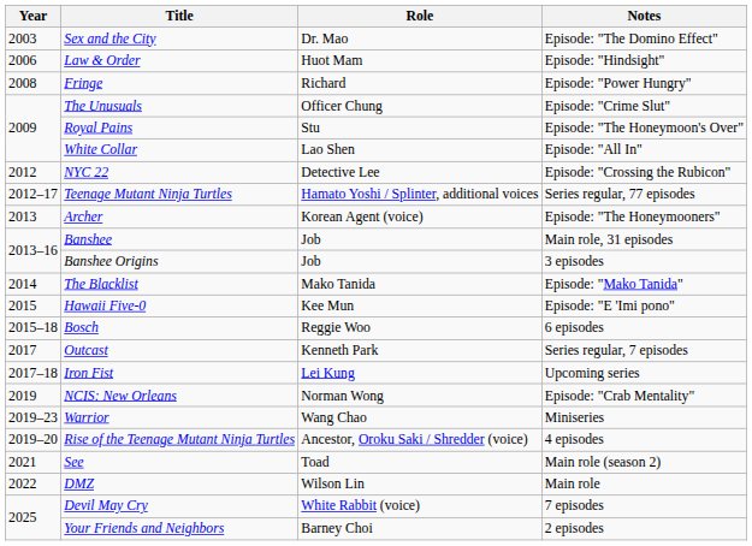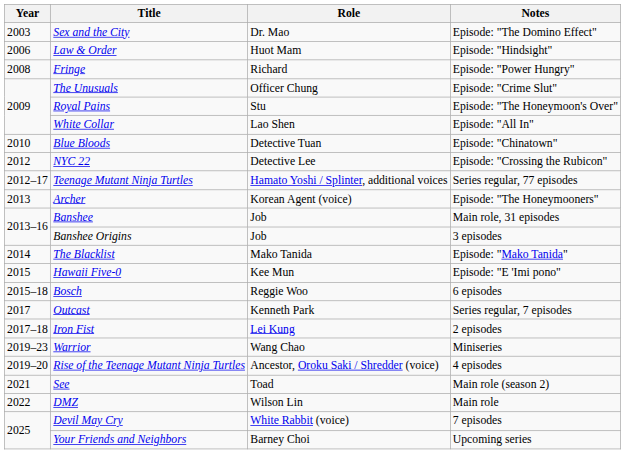+ row: 2010 | Blue Bloods | Detective Tuan | Episode: "Chinatown"
Iron Fist | Notes: Upcoming series -> 2 episodes
- row: 2019 | NCIS: New Orleans | Norman Wong | Episode: "Crab Mentality"
Your Friends and Neighbors | Notes: 2 episodes -> Upcoming series
